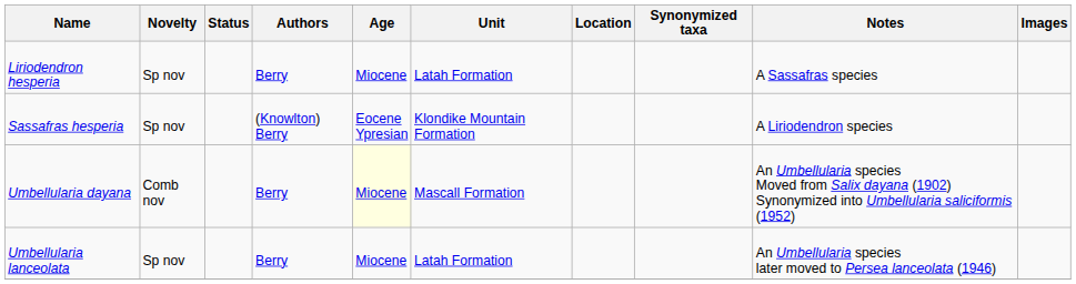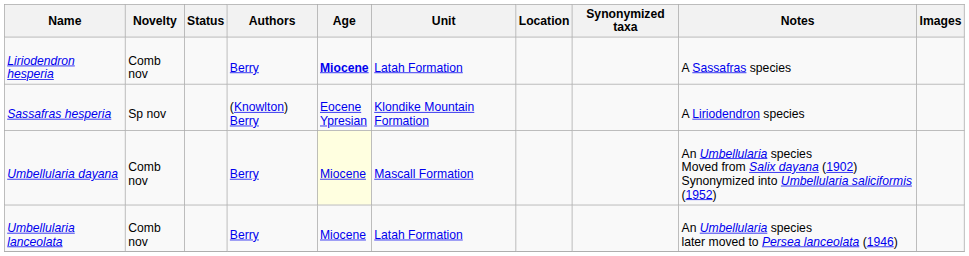Liriodendron hesperia | Novelty: Sp nov -> Comb nov
Liriodendron hesperia | Age: normal -> bold
Umbellularia lanceolata | Novelty: Sp nov -> Comb nov
